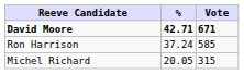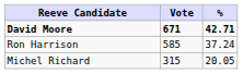columns swapped: Vote <-> %
